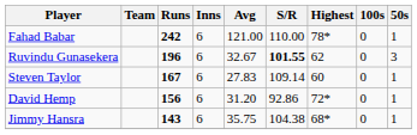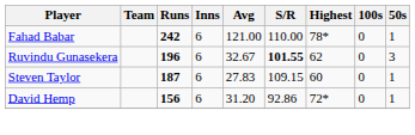Steven Taylor | Runs: 167 -> 187
Steven Taylor | S/R: 109.14 -> 109.15
- row: Jimmy Hansra | 143 | 6 | 35.75 | 104.38 | 68* | 0 | 1
